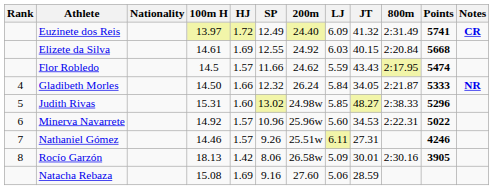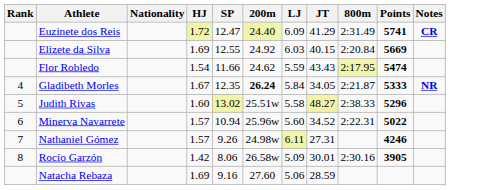- column: 100m H | 13.97 | 14.61 | 14.5 | 14.50 | 15.31 | 14.92 | 14.46 | 18.13 | 15.08
Euzinete dos Reis | SP: 12.49 -> 12.47
Euzinete dos Reis | JT: 41.32 -> 41.29
Elizete da Silva | Points: 5668 -> 5669
Flor Robledo | HJ: 1.57 -> 1.54
Gladibeth Morles | HJ: 1.66 -> 1.67
Gladibeth Morles | SP: 12.32 -> 12.35
Gladibeth Morles | 200m: normal -> bold
Judith Rivas | 200m: 24.98w -> 25.51w
Judith Rivas | LJ: 5.85 -> 5.58
Minerva Navarrete | SP: 10.96 -> 10.94
Minerva Navarrete | JT: 34.53 -> 34.52
Nathaniel Gómez | 200m: 25.51w -> 24.98w
